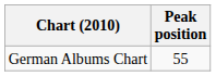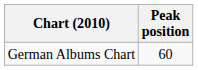German Albums Chart | Peak position: 55 -> 60
